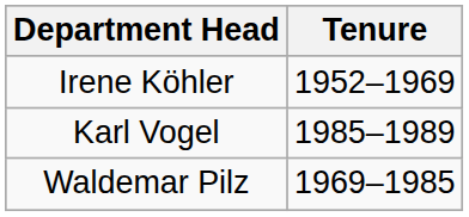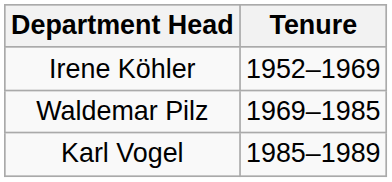rows swapped: Waldemar Pilz <-> Karl Vogel
